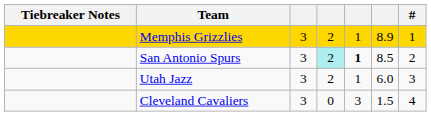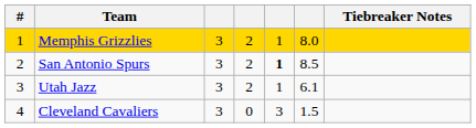columns swapped: # <-> Tiebreaker Notes
Memphis Grizzlies | column 6: 8.9 -> 8.0
San Antonio Spurs | column 4: paleturquoise background -> no background
Utah Jazz | column 6: 6.0 -> 6.1
